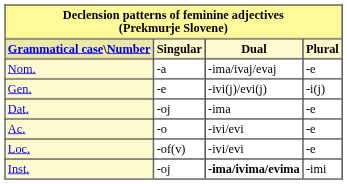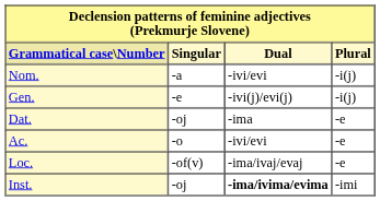Nom. | Dual: -ima/ivaj/evaj -> -ivi/evi
Nom. | Plural: -e -> -i(j)
Loc. | Dual: -ivi/evi -> -ima/ivaj/evaj
